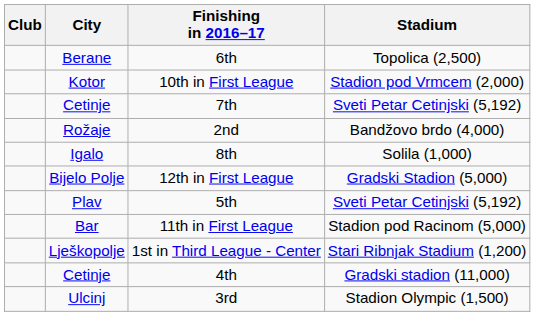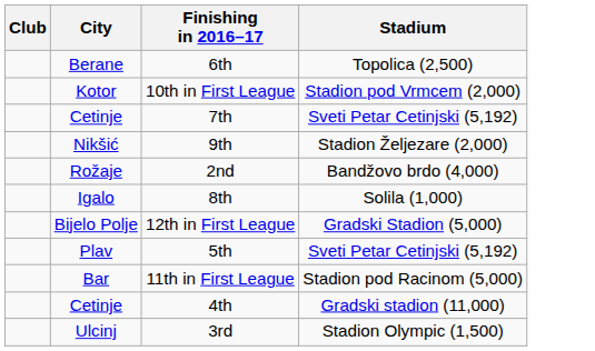+ row: Nikšić | 9th | Stadion Željezare (2,000)
- row: Lješkopolje | 1st in Third League - Center | Stari Ribnjak Stadium (1,200)
